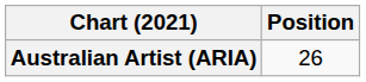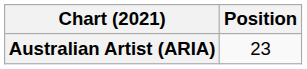Australian Artist (ARIA) | Position: 26 -> 23
